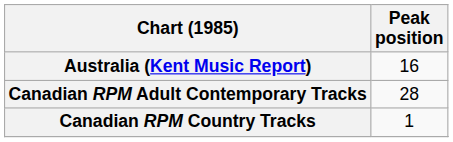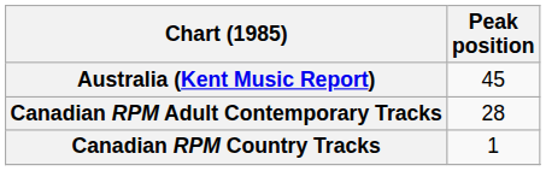Australia (Kent Music Report) | Peak position: 16 -> 45
